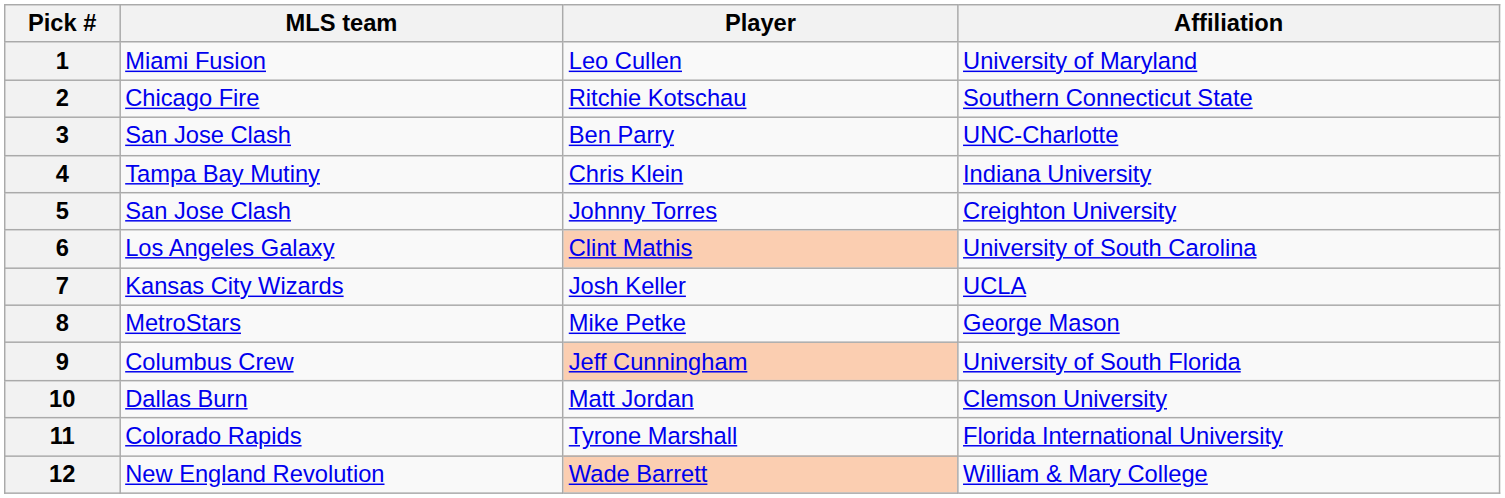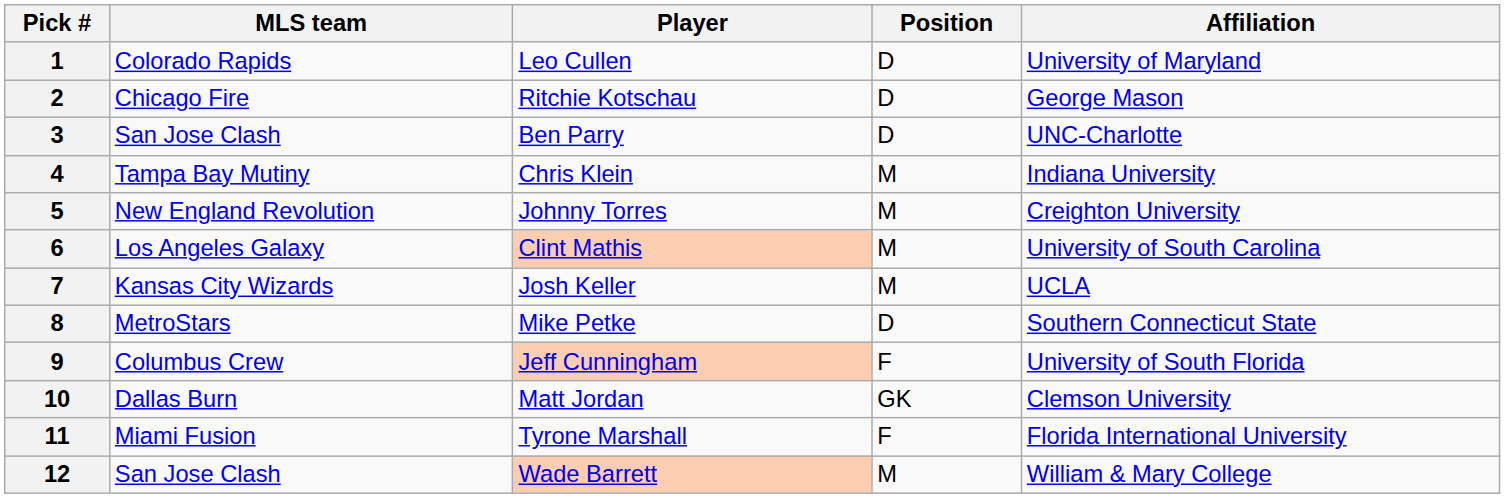+ column: Position | D | D | D | M | M | M | M | D | F | GK | F | M
1 | MLS team: Miami Fusion -> Colorado Rapids
2 | Affiliation: Southern Connecticut State -> George Mason
5 | MLS team: San Jose Clash -> New England Revolution
8 | Affiliation: George Mason -> Southern Connecticut State
11 | MLS team: Colorado Rapids -> Miami Fusion
12 | MLS team: New England Revolution -> San Jose Clash
